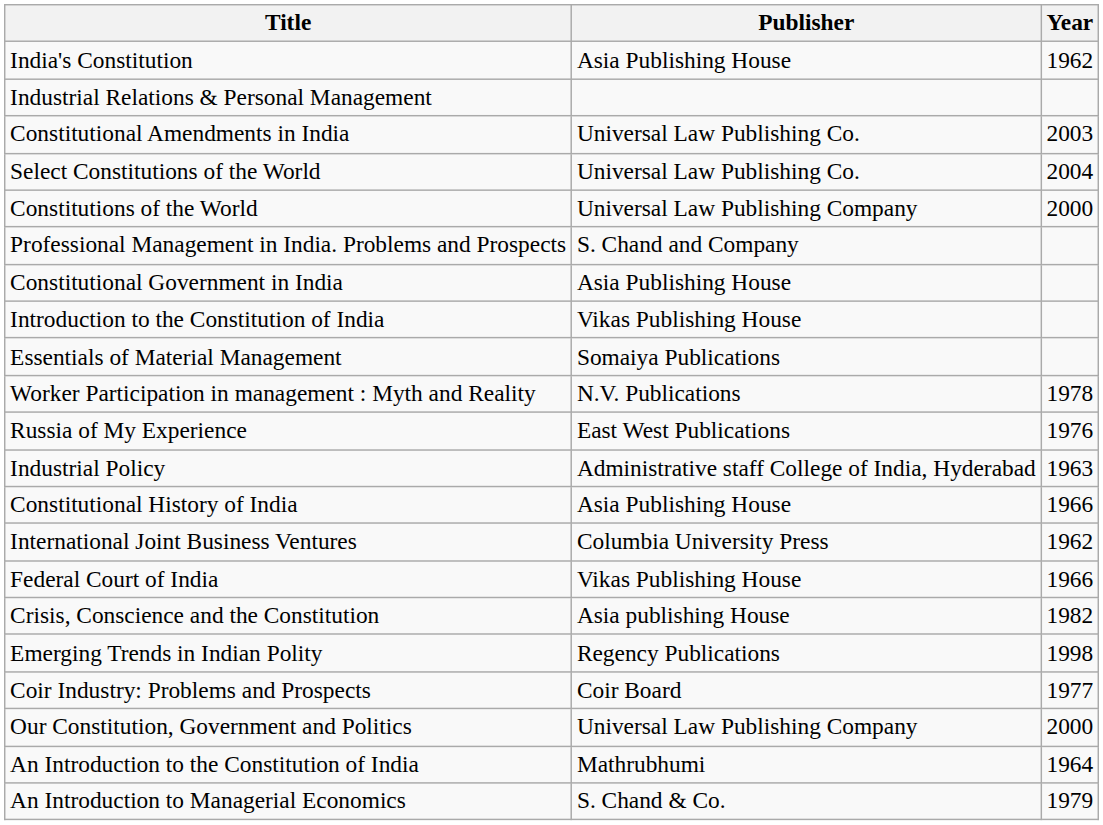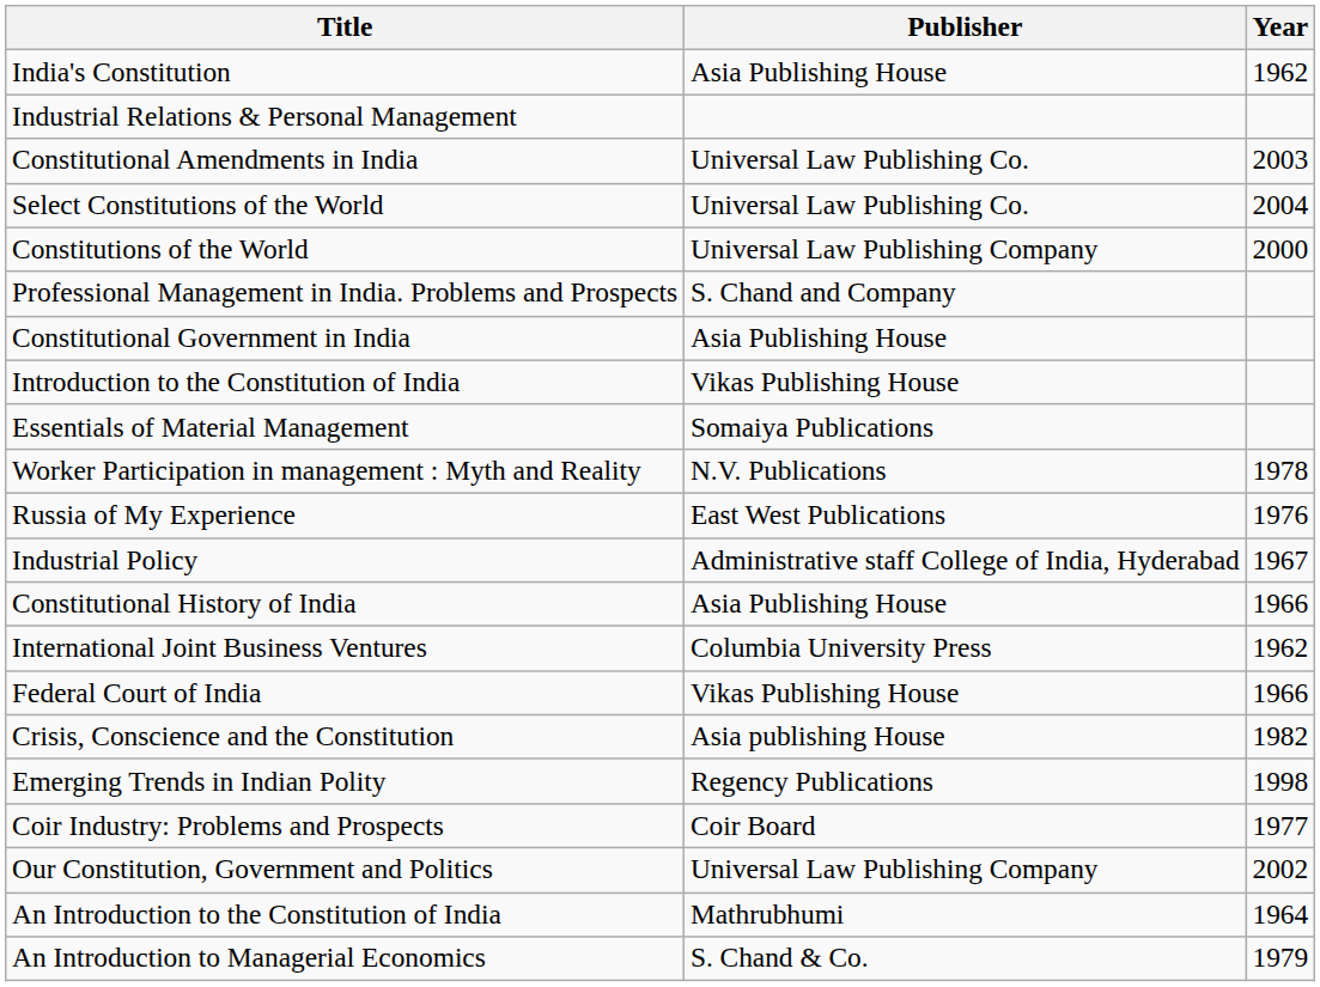Industrial Policy | Year: 1963 -> 1967
Our Constitution, Government and Politics | Year: 2000 -> 2002
